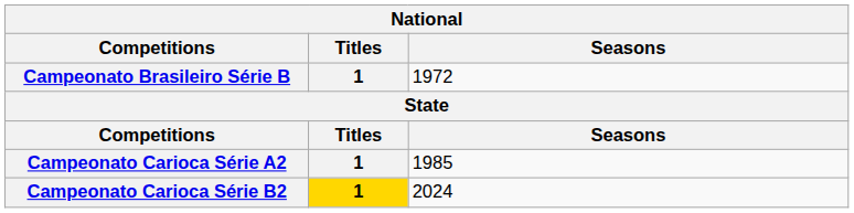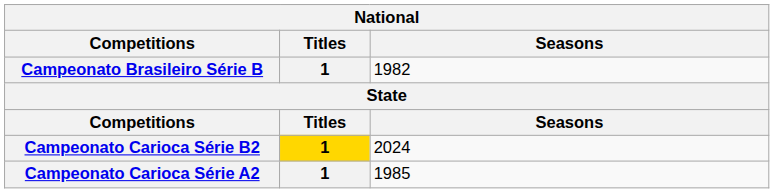Campeonato Brasileiro Série B | Seasons: 1972 -> 1982
rows swapped: Campeonato Carioca Série A2 <-> Campeonato Carioca Série B2
